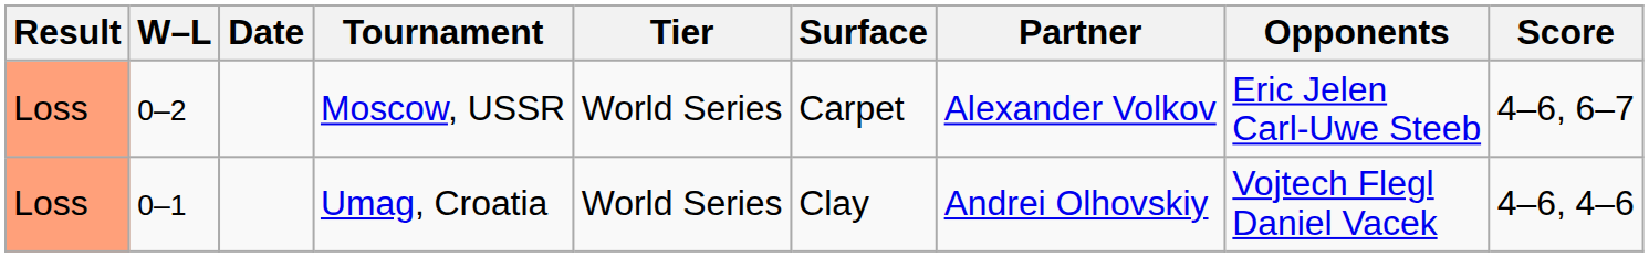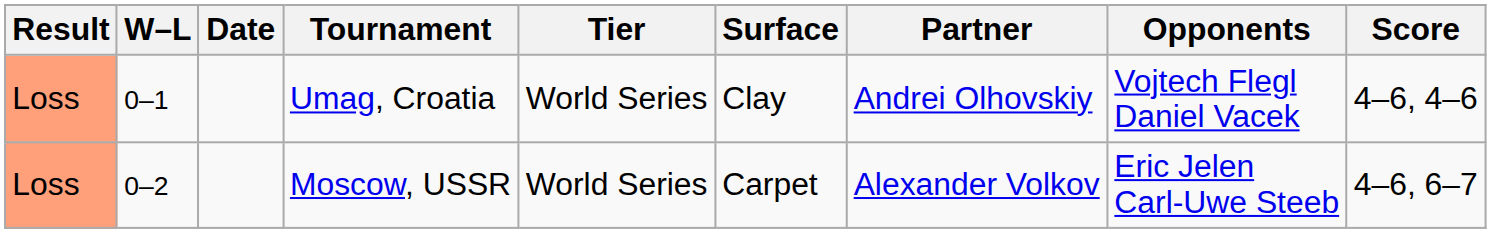rows swapped: Umag, Croatia <-> Moscow, USSR
